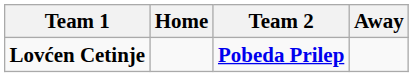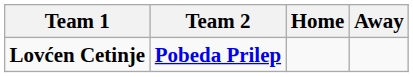columns swapped: Team 2 <-> Home
